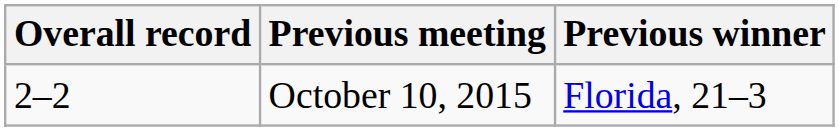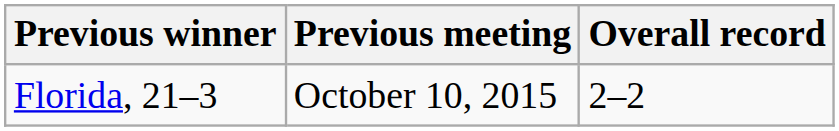columns swapped: Overall record <-> Previous winner
